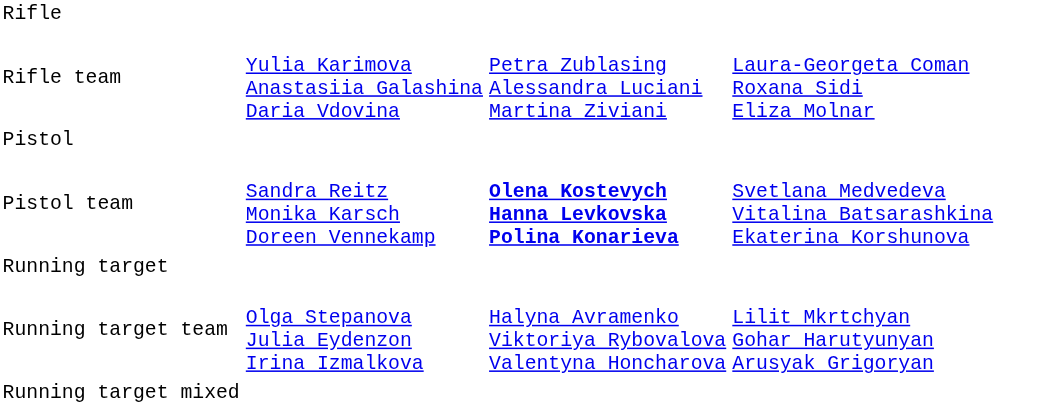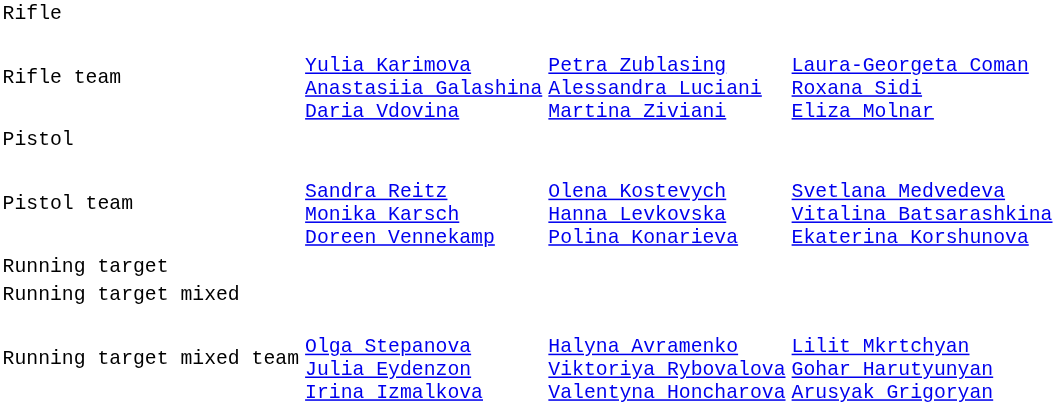Pistol team | column 3: bold -> normal
- row: Running target team | Olga Stepanova Julia Eydenzon Irina Izmalkova | Halyna Avramenko Viktoriya Rybovalova Valentyna Honcharova | Lilit Mkrtchyan Gohar Harutyunyan Arusyak Grigoryan
+ row: Running target mixed team | Olga Stepanova Julia Eydenzon Irina Izmalkova | Halyna Avramenko Viktoriya Rybovalova Valentyna Honcharova | Lilit Mkrtchyan Gohar Harutyunyan Arusyak Grigoryan
